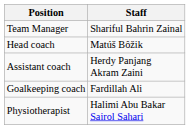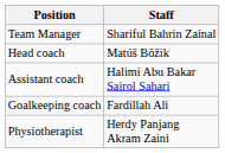Assistant coach | Staff: Herdy Panjang Akram Zaini -> Halimi Abu Bakar Sairol Sahari
Physiotherapist | Staff: Halimi Abu Bakar Sairol Sahari -> Herdy Panjang Akram Zaini
